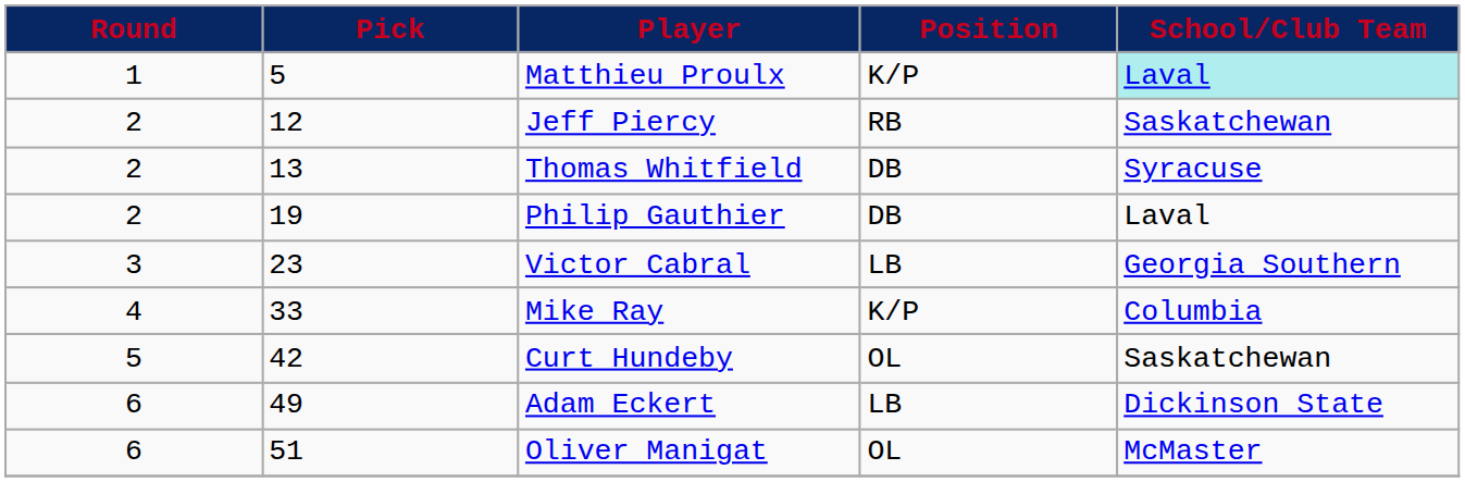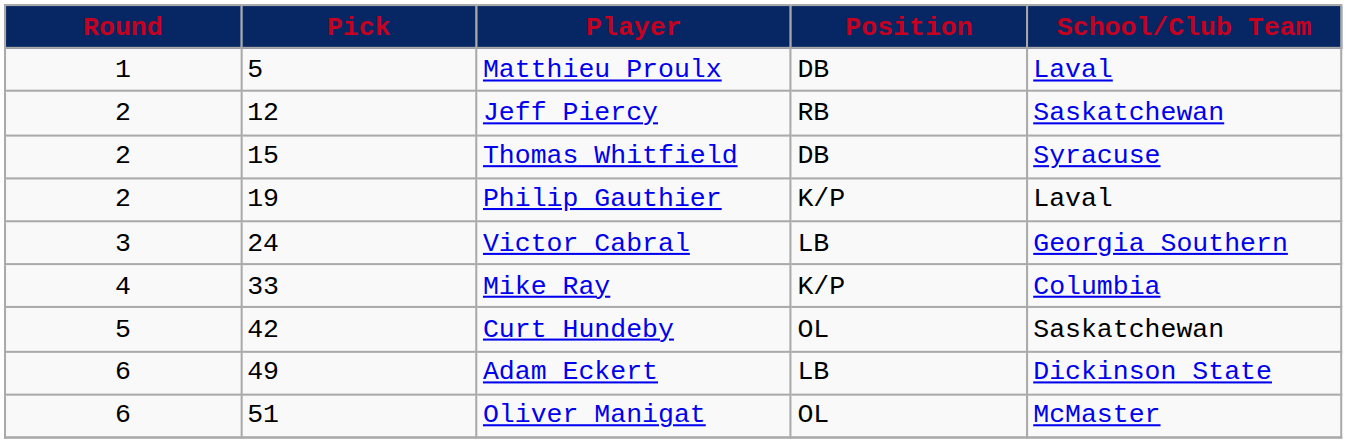Matthieu Proulx | Position: K/P -> DB
Matthieu Proulx | School/Club Team: paleturquoise background -> no background
Thomas Whitfield | Pick: 13 -> 15
Philip Gauthier | Position: DB -> K/P
Victor Cabral | Pick: 23 -> 24
